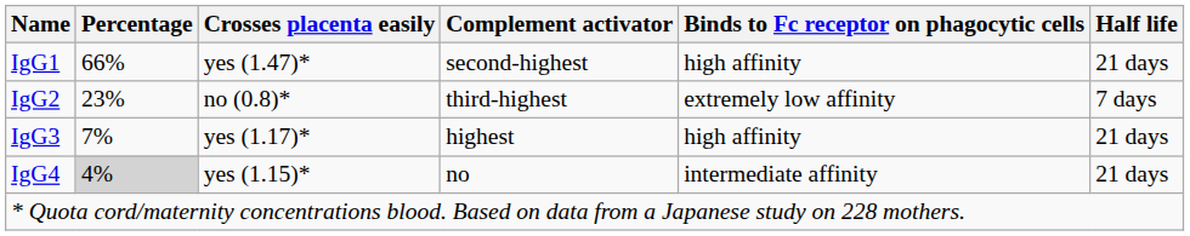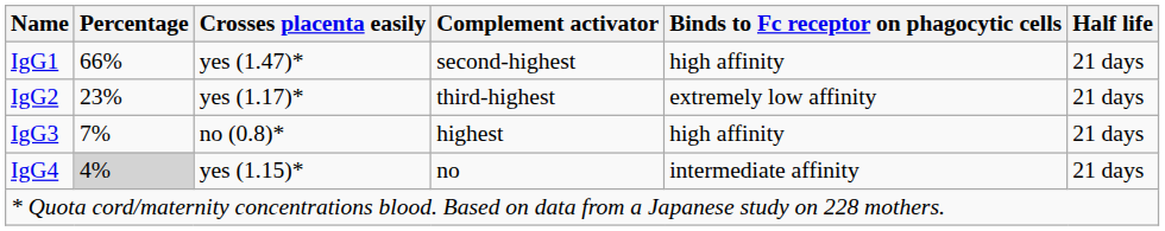IgG2 | Crosses placenta easily: no (0.8)* -> yes (1.17)*
IgG2 | Half life: 7 days -> 21 days
IgG3 | Crosses placenta easily: yes (1.17)* -> no (0.8)*
